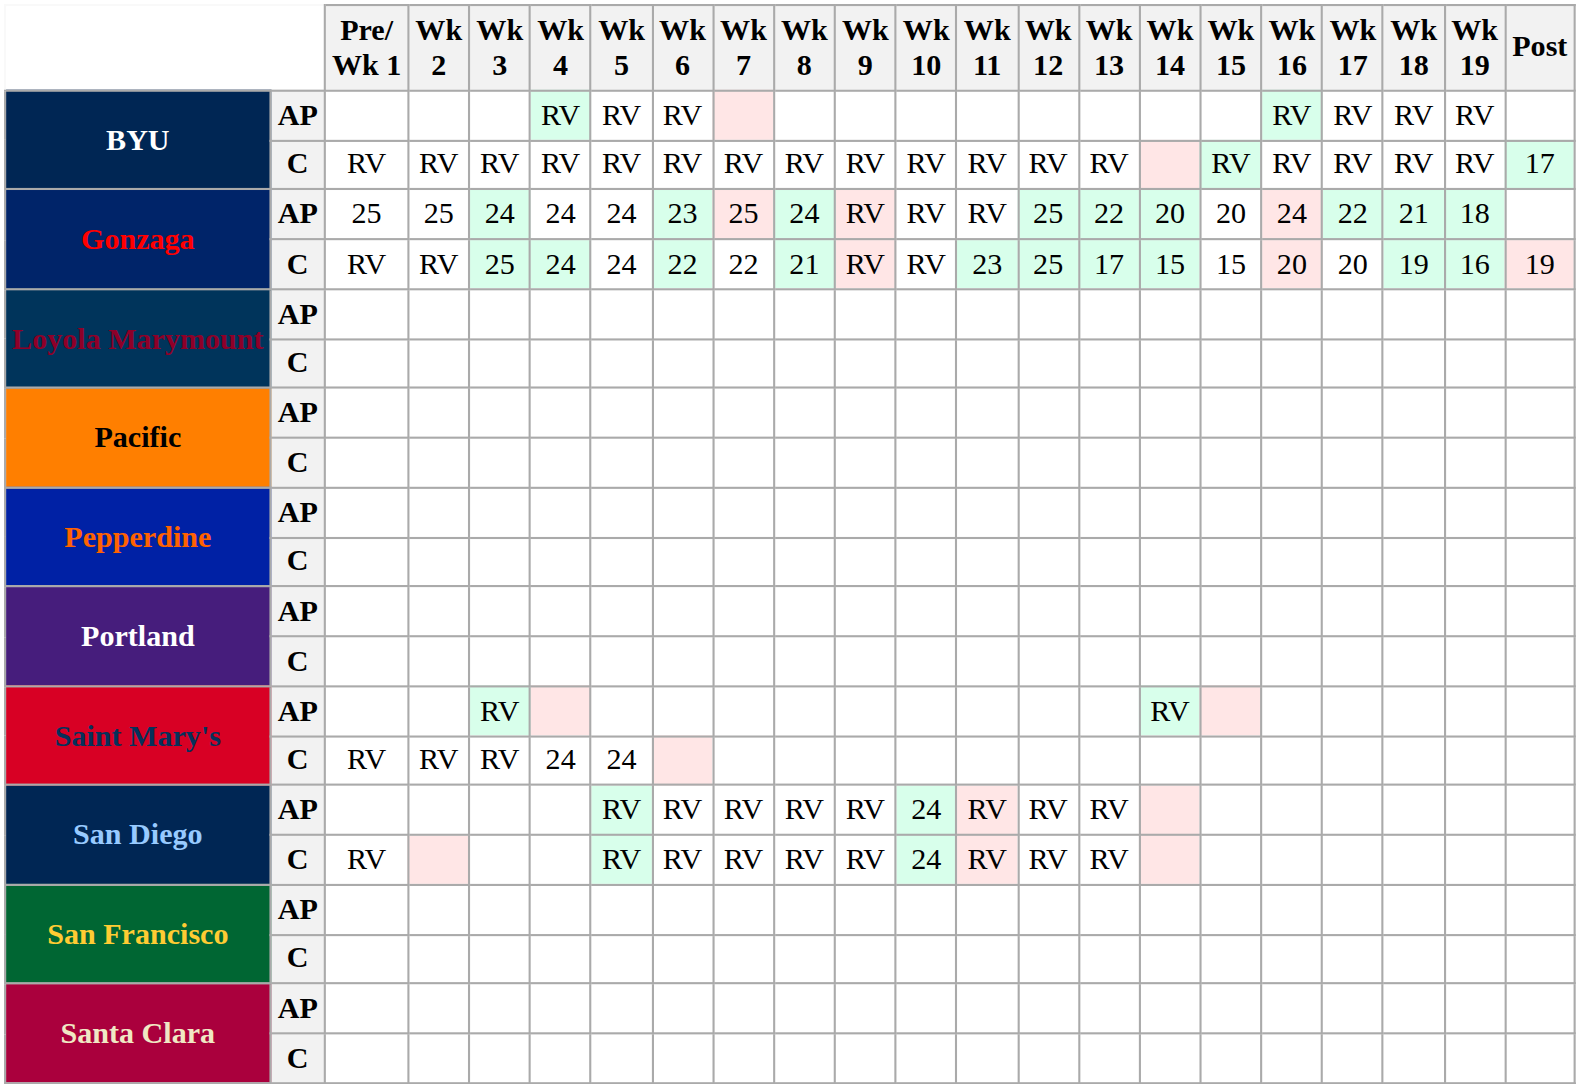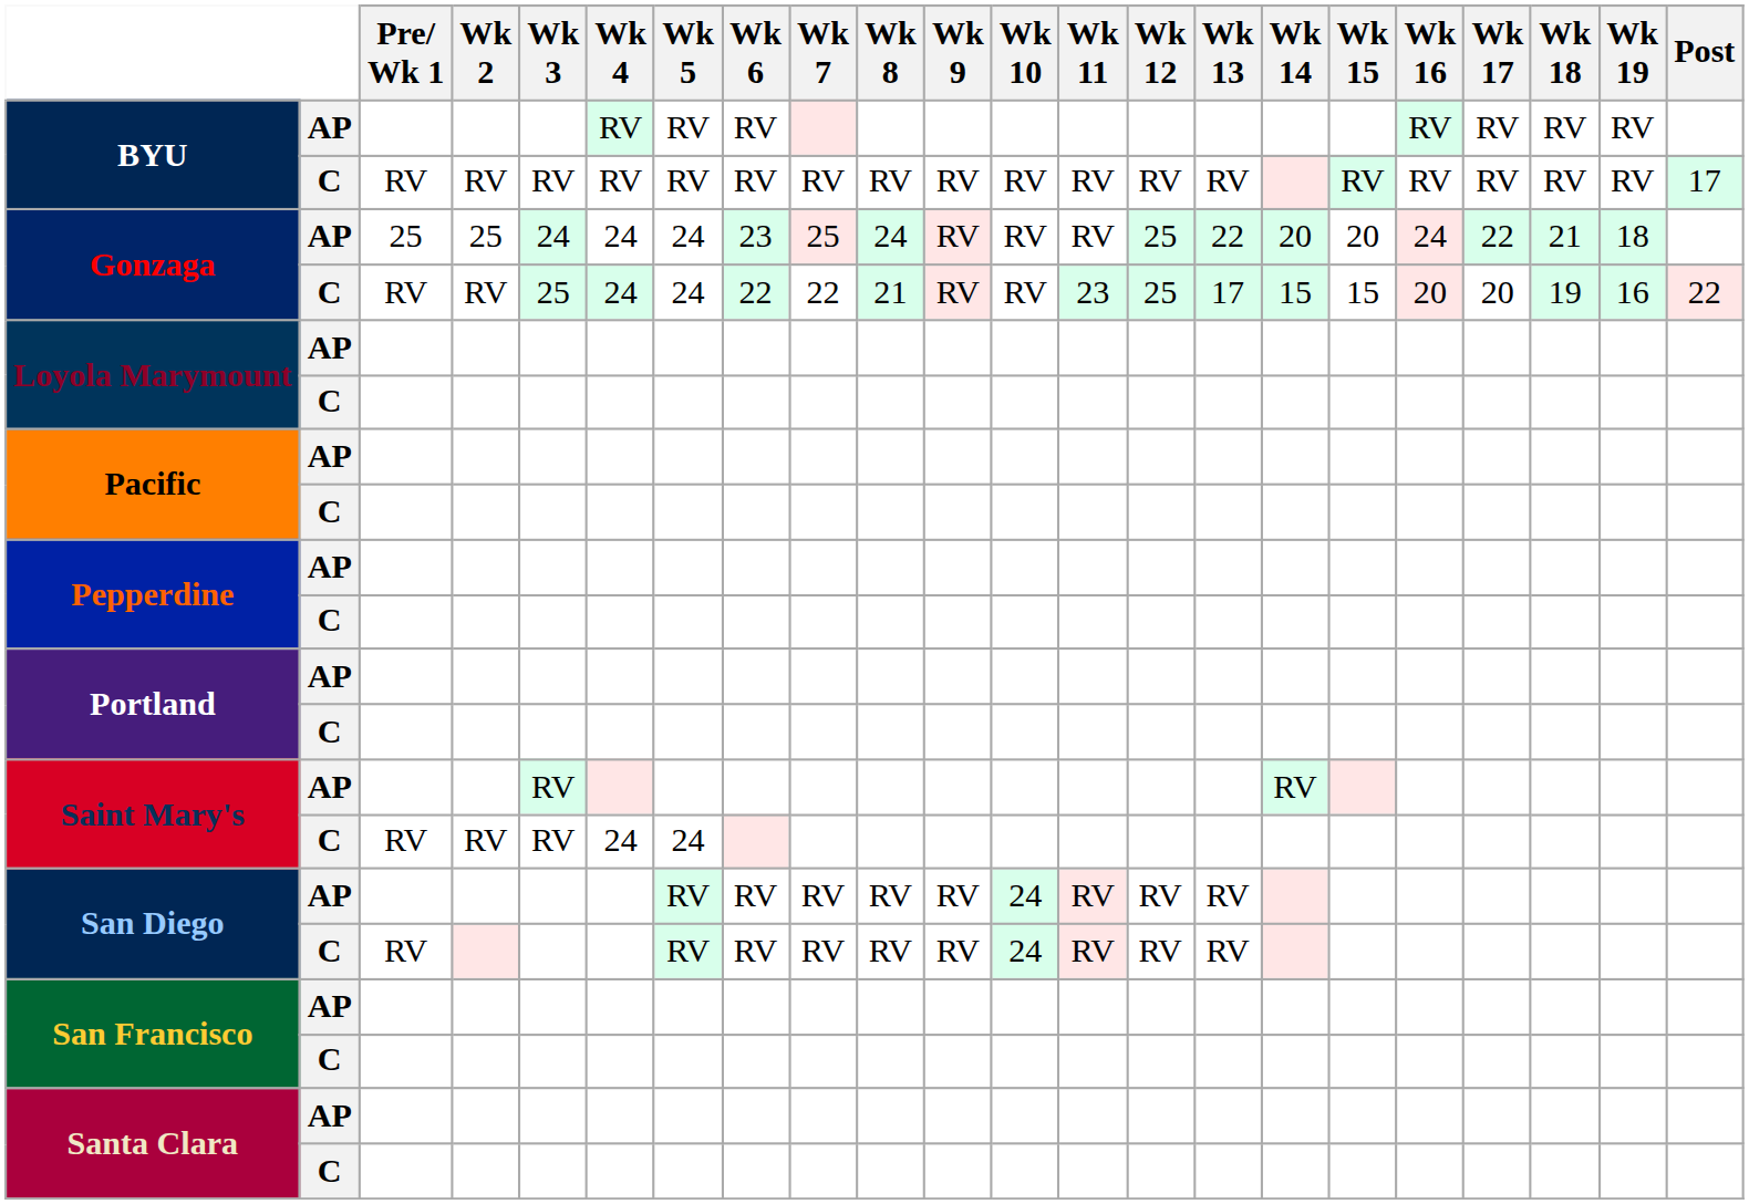Gonzaga / C | Post: 19 -> 22
